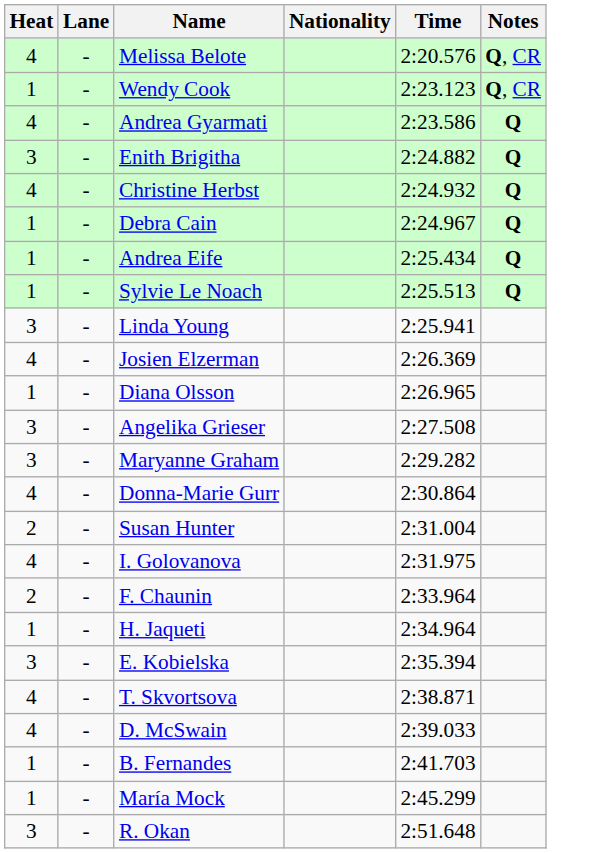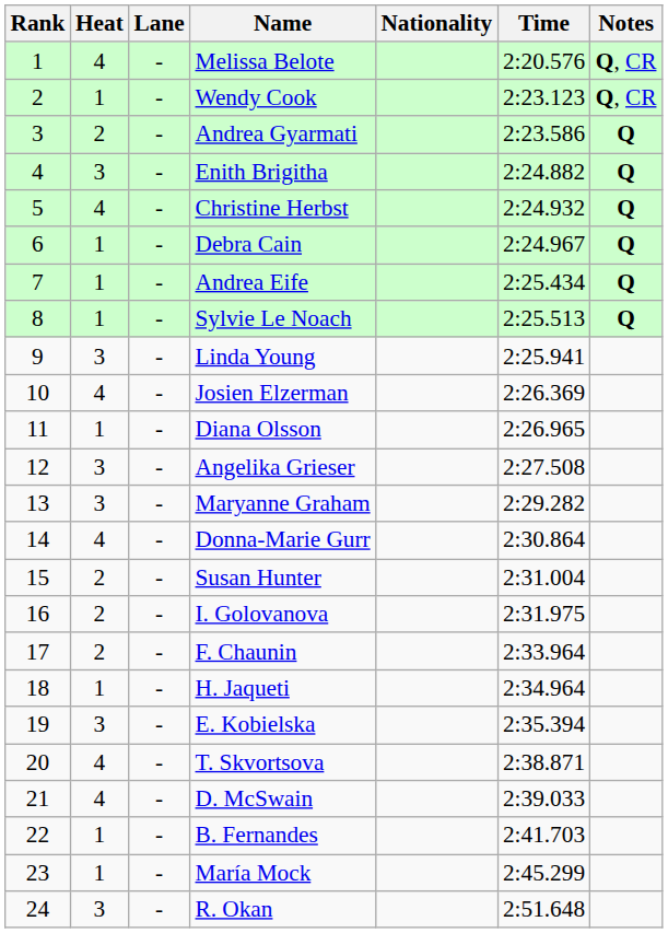+ column: Rank | 1 | 2 | 3 | 4 | 5 | 6 | 7 | 8 | 9 | 10 | 11 | 12 | 13 | 14 | 15 | 16 | 17 | 18 | 19 | 20 | 21 | 22 | 23 | 24
Andrea Gyarmati | Heat: 4 -> 2
I. Golovanova | Heat: 4 -> 2
